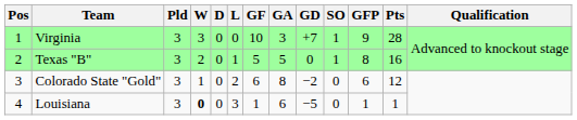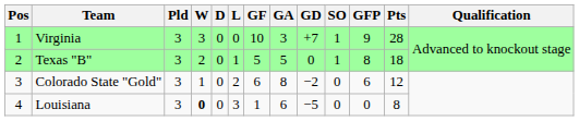Texas "B" | Pts: 16 -> 18
Louisiana | GFP: 1 -> 0
Louisiana | Pts: 1 -> 8
